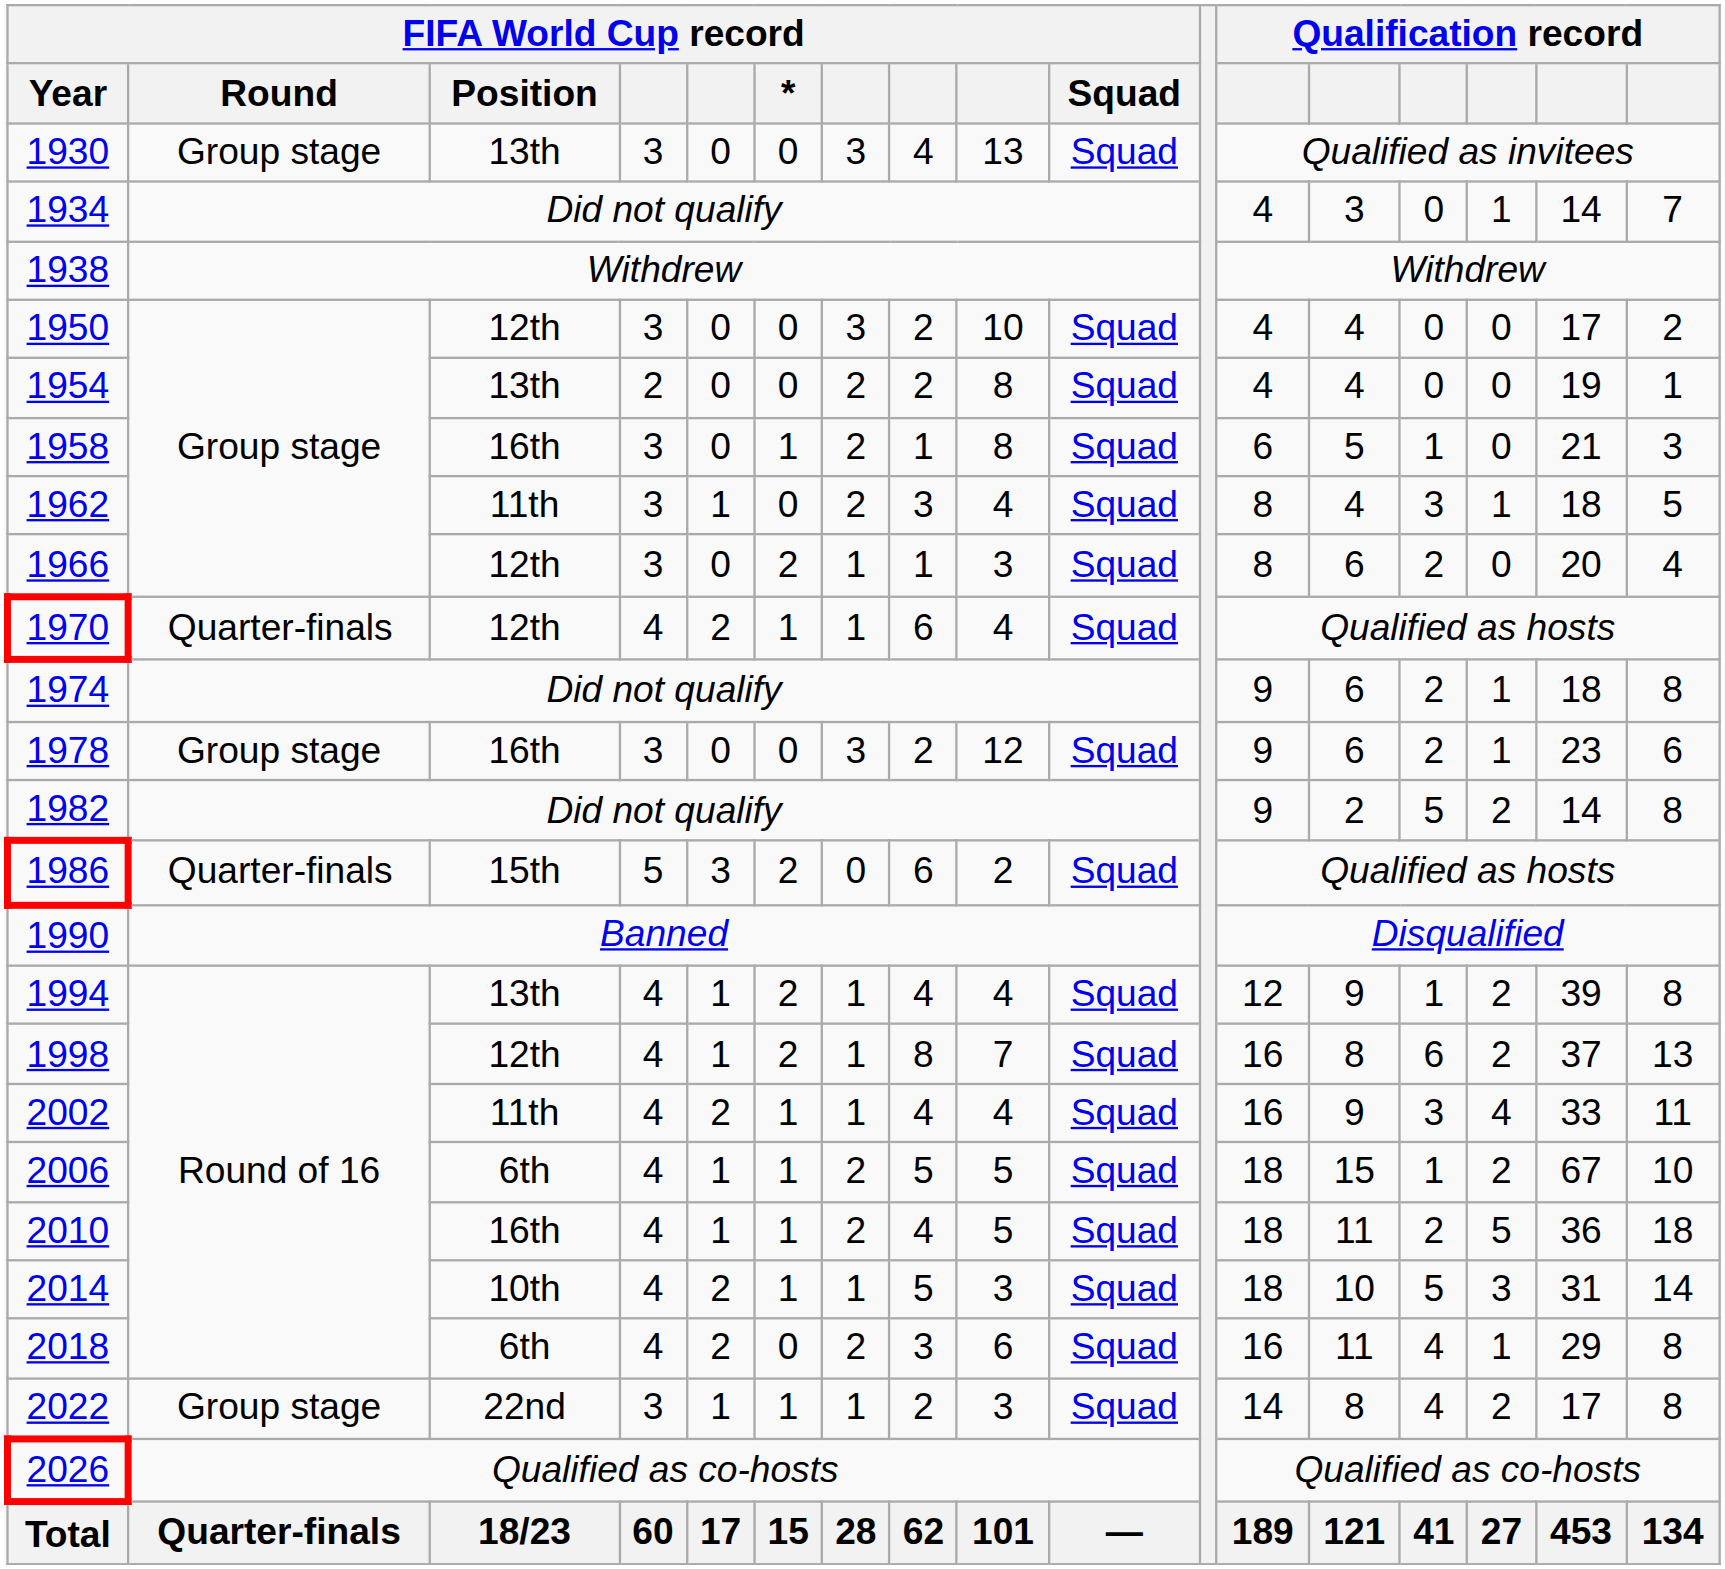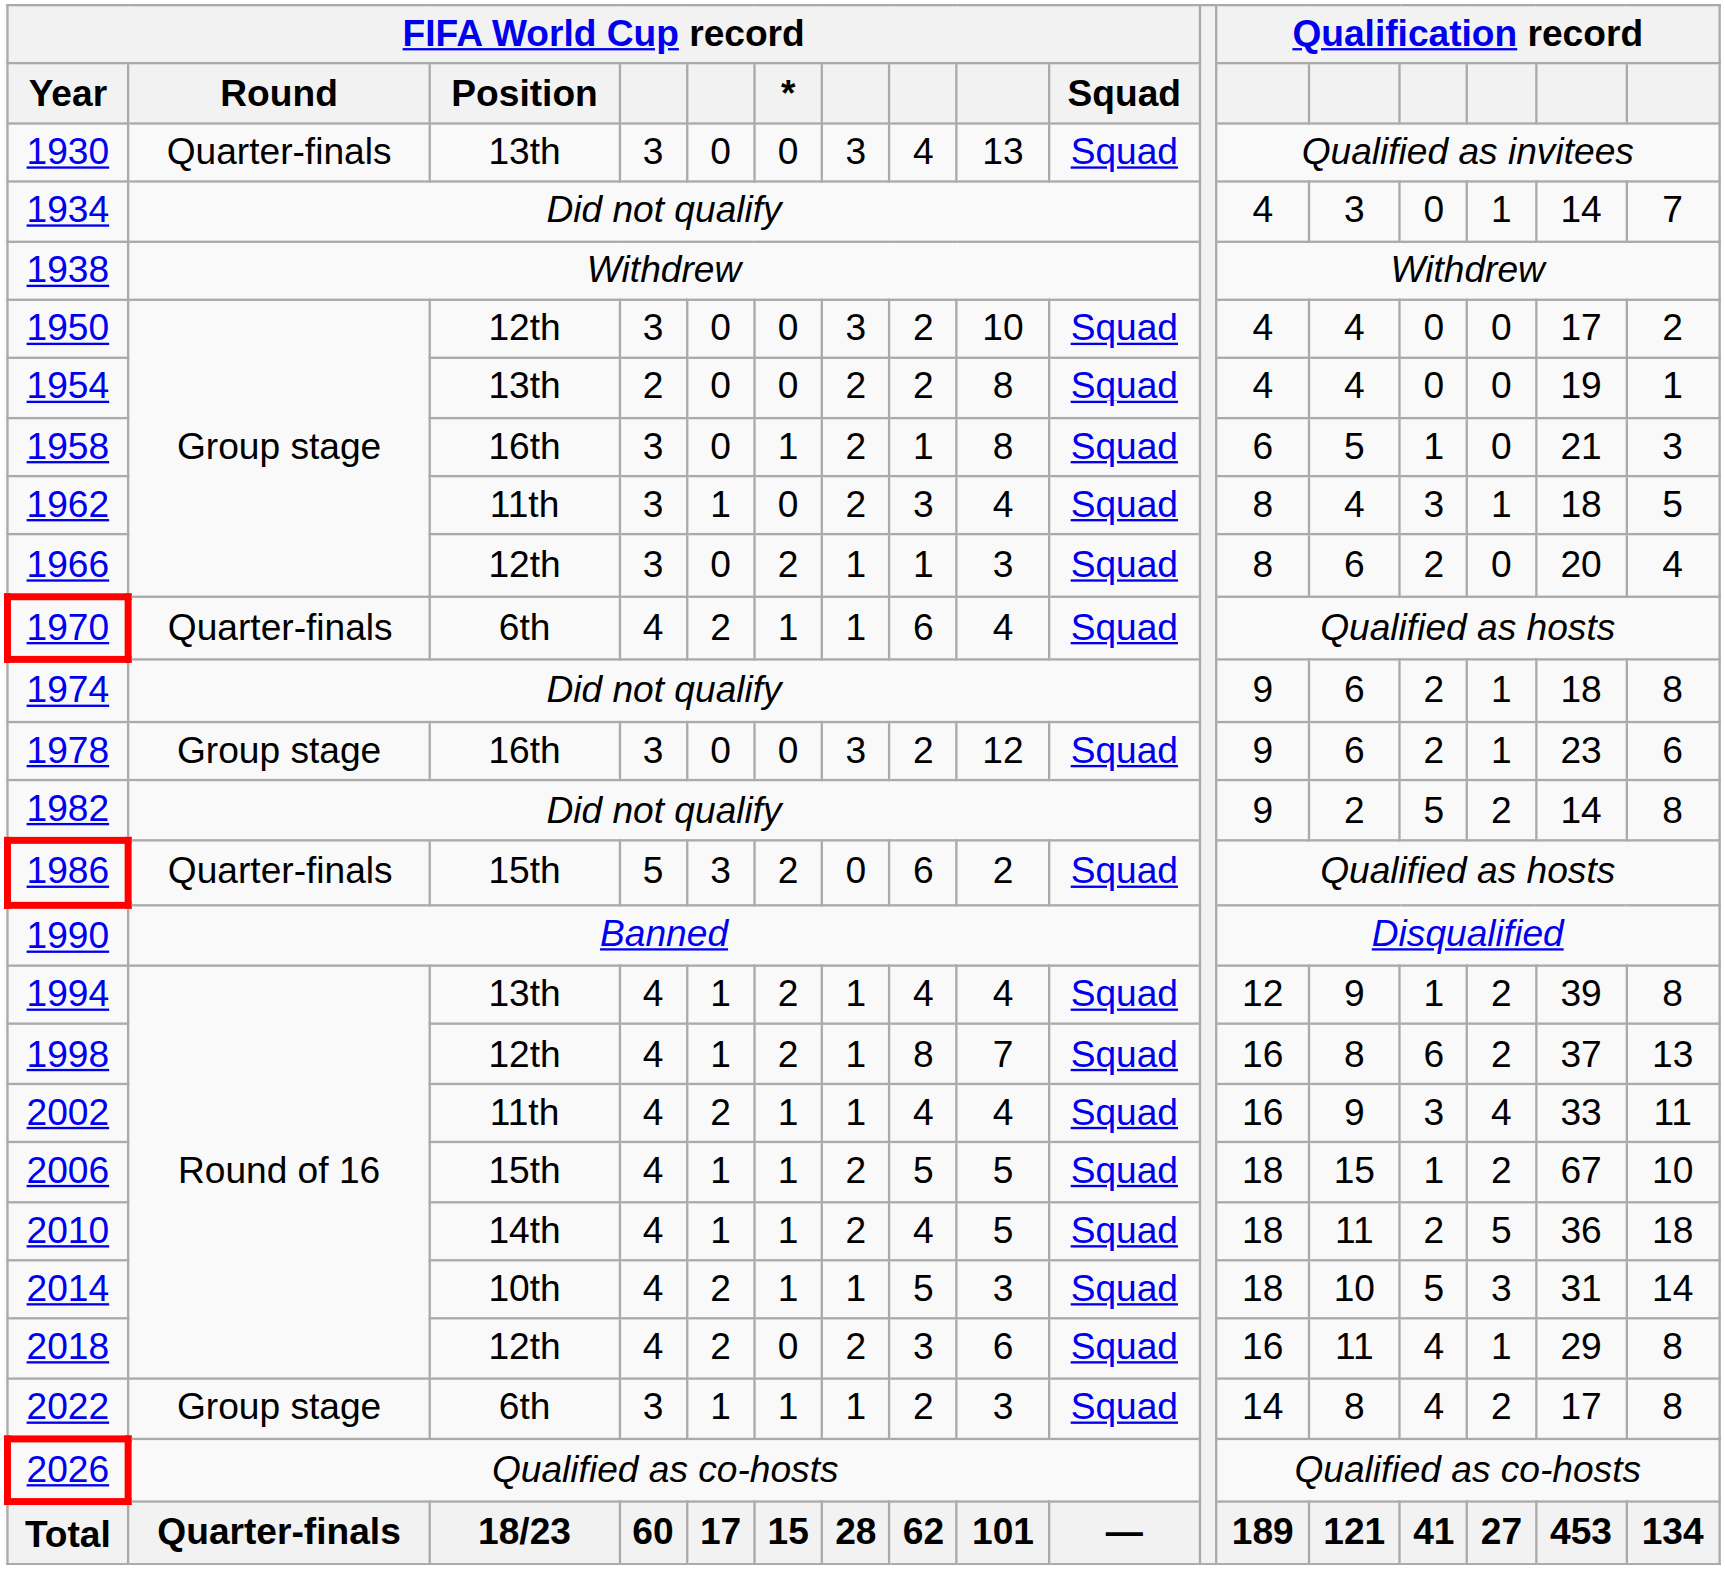1930 | FIFA World Cup record / Round: Group stage -> Quarter-finals
1970 | FIFA World Cup record / Position: 12th -> 6th
2006 | FIFA World Cup record / Position: 6th -> 15th
2010 | FIFA World Cup record / Position: 16th -> 14th
2018 | FIFA World Cup record / Position: 6th -> 12th
2022 | FIFA World Cup record / Position: 22nd -> 6th
